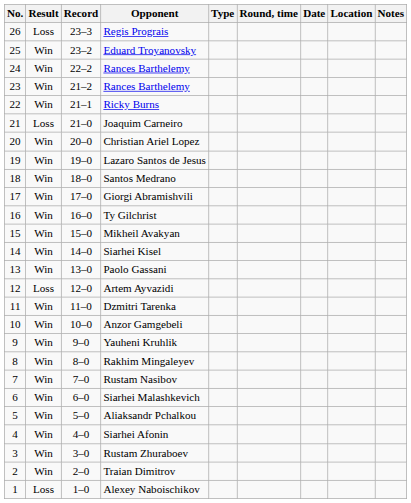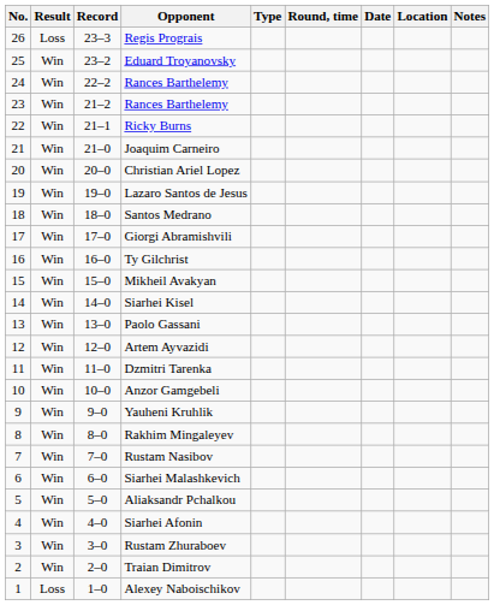Joaquim Carneiro | Result: Loss -> Win
Artem Ayvazidi | Result: Loss -> Win
